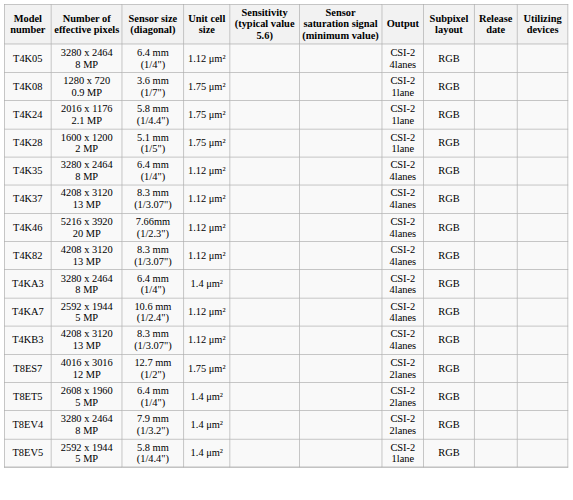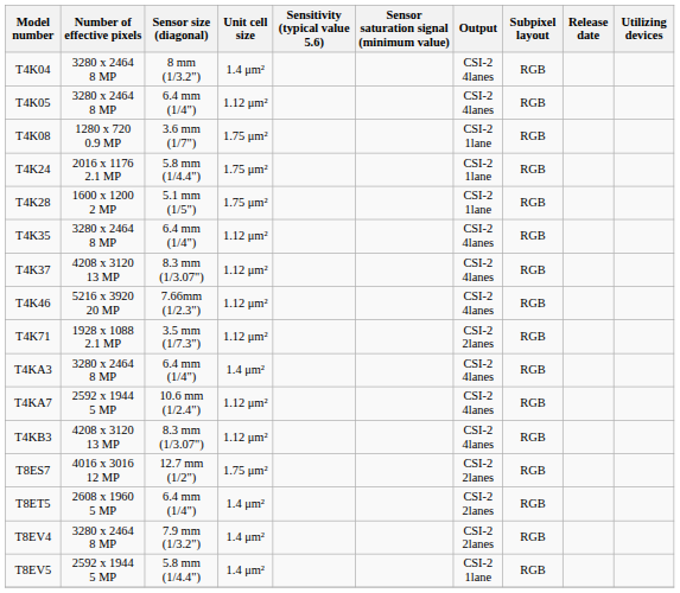+ row: T4K04 | 3280 x 2464 8 MP | 8 mm (1/3.2") | 1.4 μm² | CSI-2 4lanes | RGB
+ row: T4K71 | 1928 x 1088 2.1 MP | 3.5 mm (1/7.3") | 1.12 μm² | CSI-2 2lanes | RGB
- row: T4K82 | 4208 x 3120 13 MP | 8.3 mm (1/3.07") | 1.12 μm² | CSI-2 4lanes | RGB
